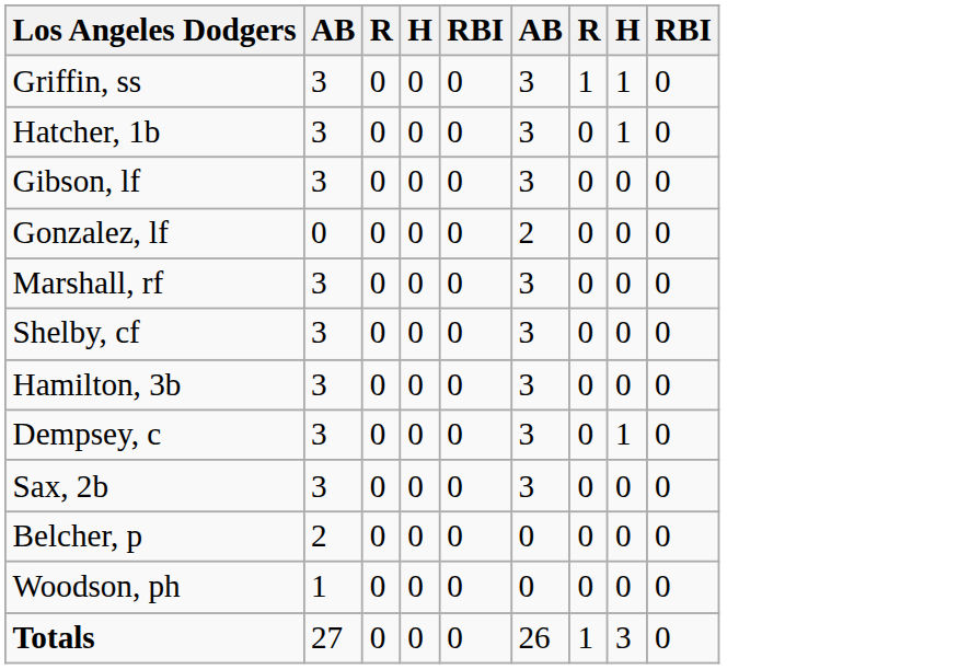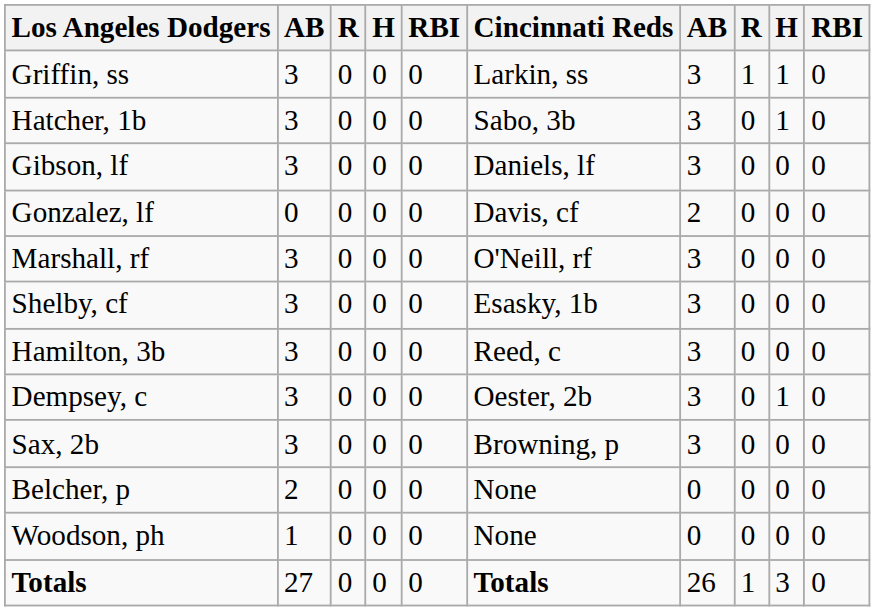+ column: Cincinnati Reds | Larkin, ss | Sabo, 3b | Daniels, lf | Davis, cf | O'Neill, rf | Esasky, 1b | Reed, c | Oester, 2b | Browning, p | None | None | Totals
